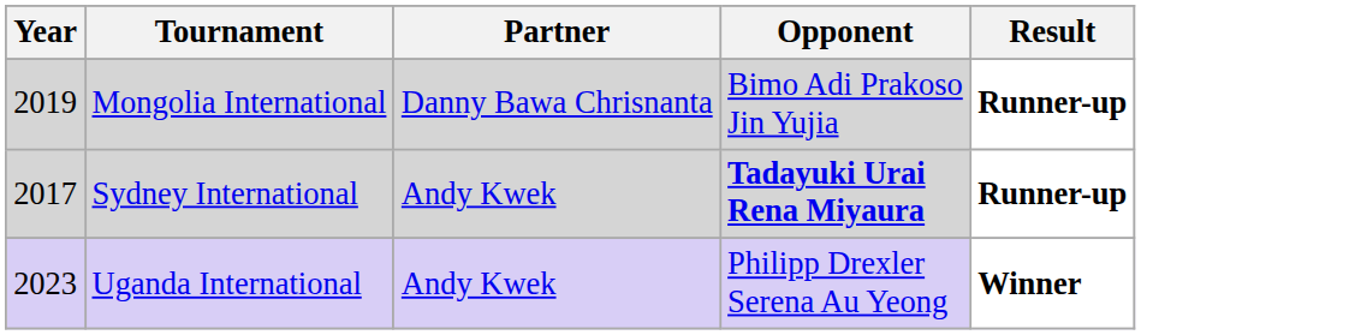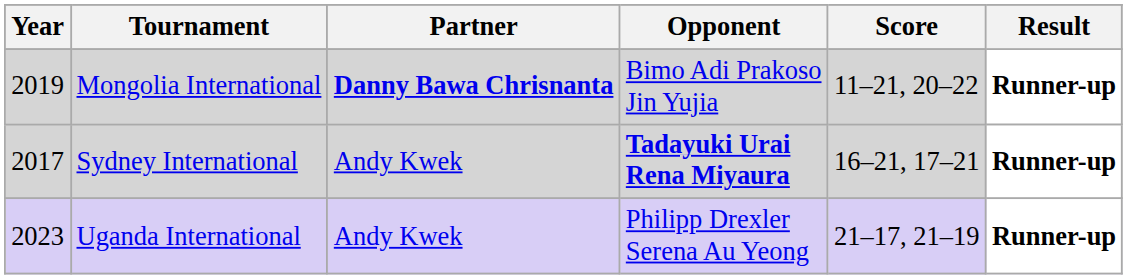+ column: Score | 11–21, 20–22 | 16–21, 17–21 | 21–17, 21–19
Mongolia International | Partner: normal -> bold
Uganda International | Result: Winner -> Runner-up
